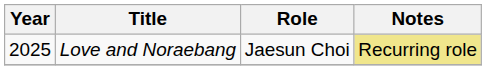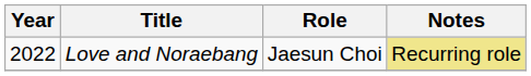Love and Noraebang | Year: 2025 -> 2022
